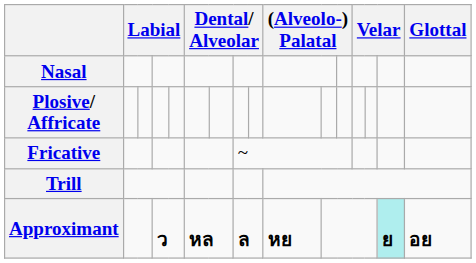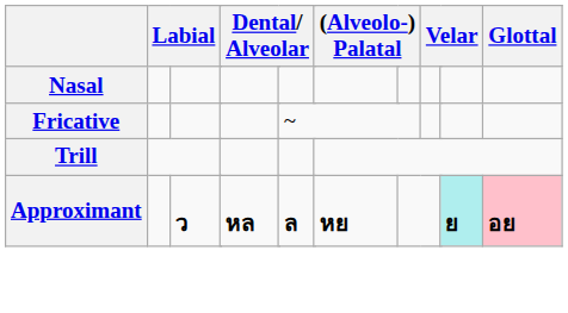- row: Plosive/ Affricate
Approximant | Glottal: no background -> pink background
